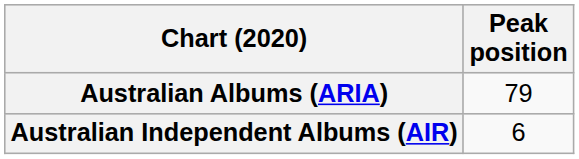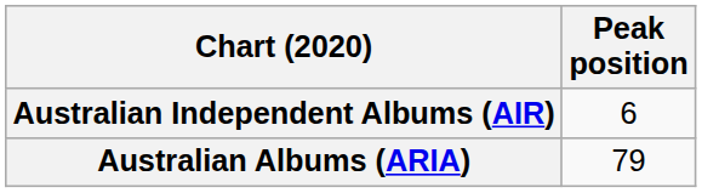rows swapped: Australian Albums (ARIA) <-> Australian Independent Albums (AIR)
